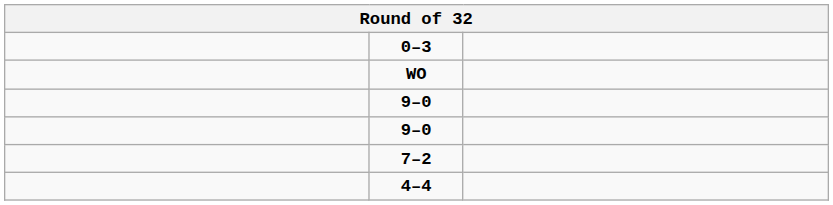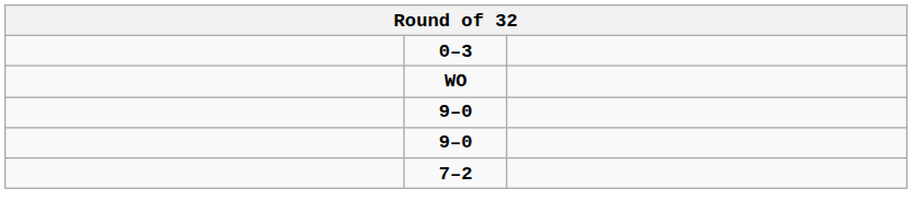- row: 4–4
